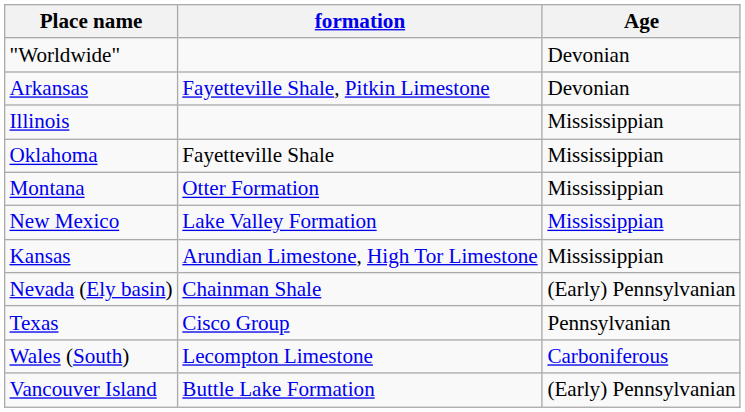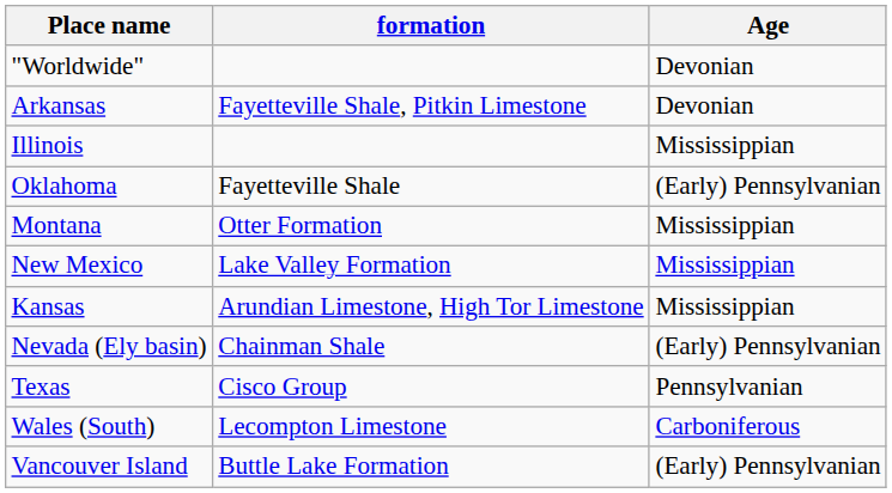Oklahoma | Age: Mississippian -> (Early) Pennsylvanian
